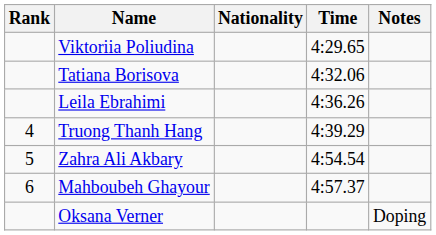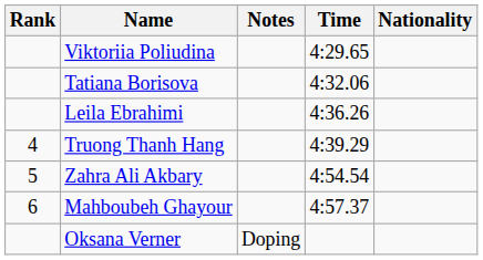columns swapped: Nationality <-> Notes
